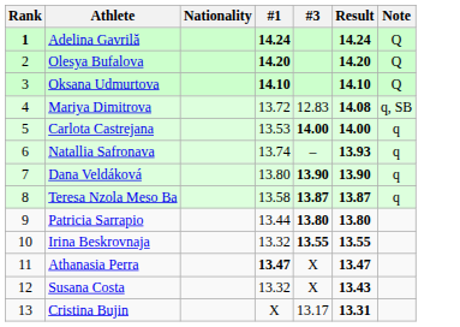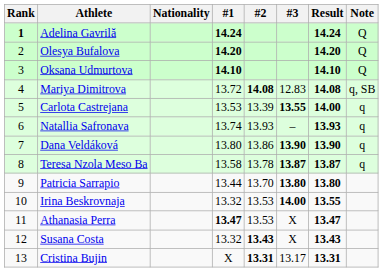+ column: #2 | 14.08 | 13.39 | 13.93 | 13.86 | 13.78 | 13.70 | 13.53 | 13.53 | 13.43 | 13.31
Carlota Castrejana | #3: 14.00 -> 13.55
Irina Beskrovnaja | #3: 13.55 -> 14.00
